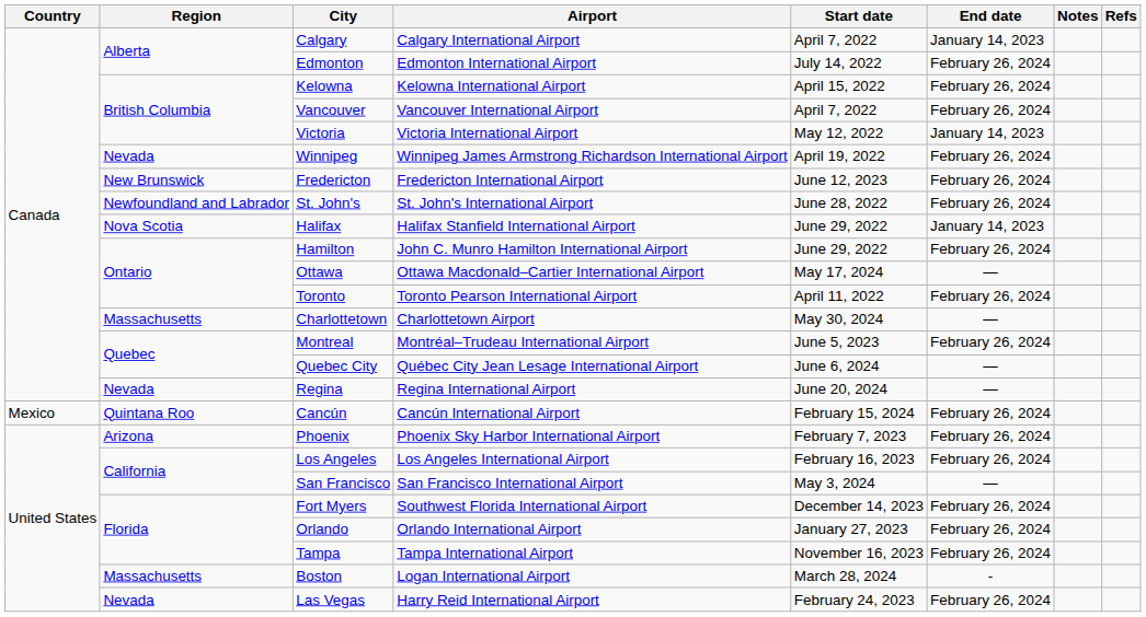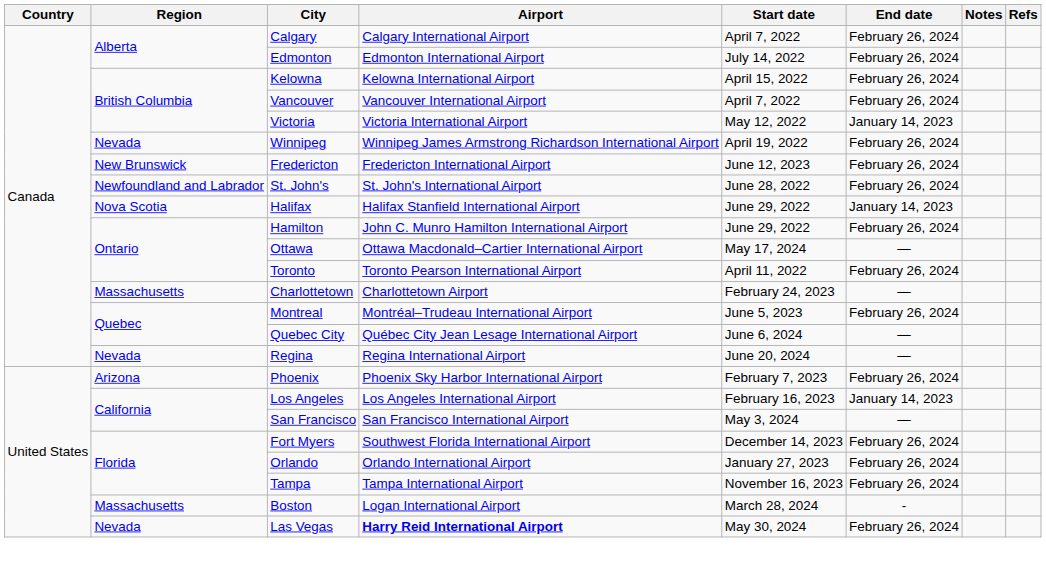Calgary | End date: January 14, 2023 -> February 26, 2024
Charlottetown | Start date: May 30, 2024 -> February 24, 2023
- row: Mexico | Quintana Roo | Cancún | Cancún International Airport | February 15, 2024 | February 26, 2024
Los Angeles | End date: February 26, 2024 -> January 14, 2023
Las Vegas | Airport: normal -> bold
Las Vegas | Start date: February 24, 2023 -> May 30, 2024
